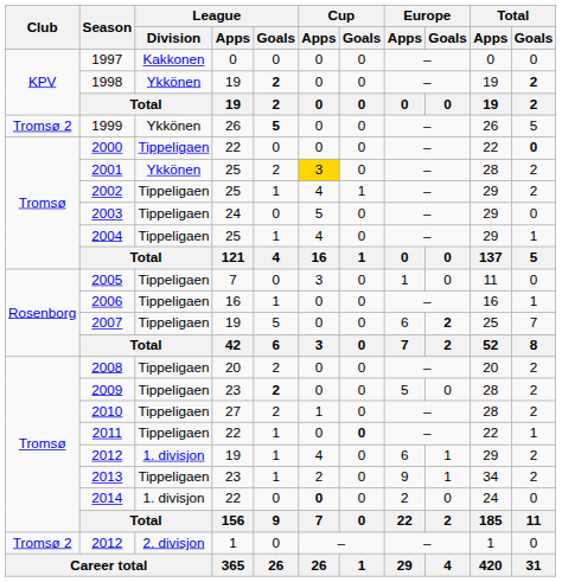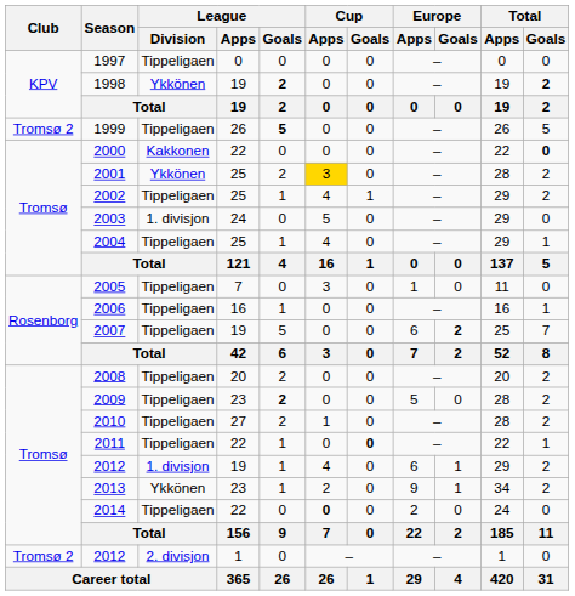1997 | League / Division: Kakkonen -> Tippeligaen
1999 | League / Division: Ykkönen -> Tippeligaen
2000 | League / Division: Tippeligaen -> Kakkonen
2003 | League / Division: Tippeligaen -> 1. divisjon
2013 | League / Division: Tippeligaen -> Ykkönen
2014 | League / Division: 1. divisjon -> Tippeligaen
